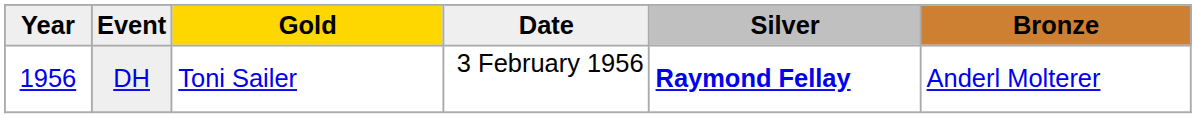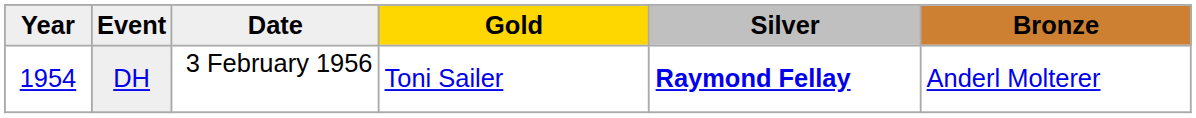columns swapped: Date <-> Gold
DH | Year: 1956 -> 1954
